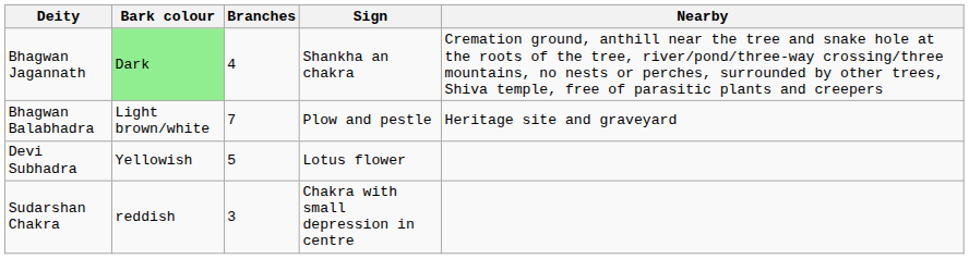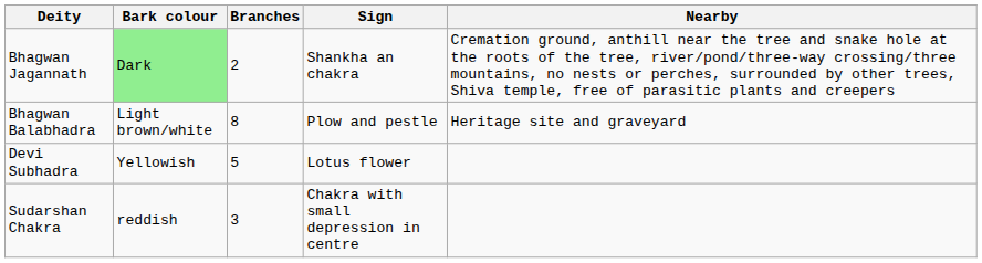Bhagwan Jagannath | Branches: 4 -> 2
Bhagwan Balabhadra | Branches: 7 -> 8
